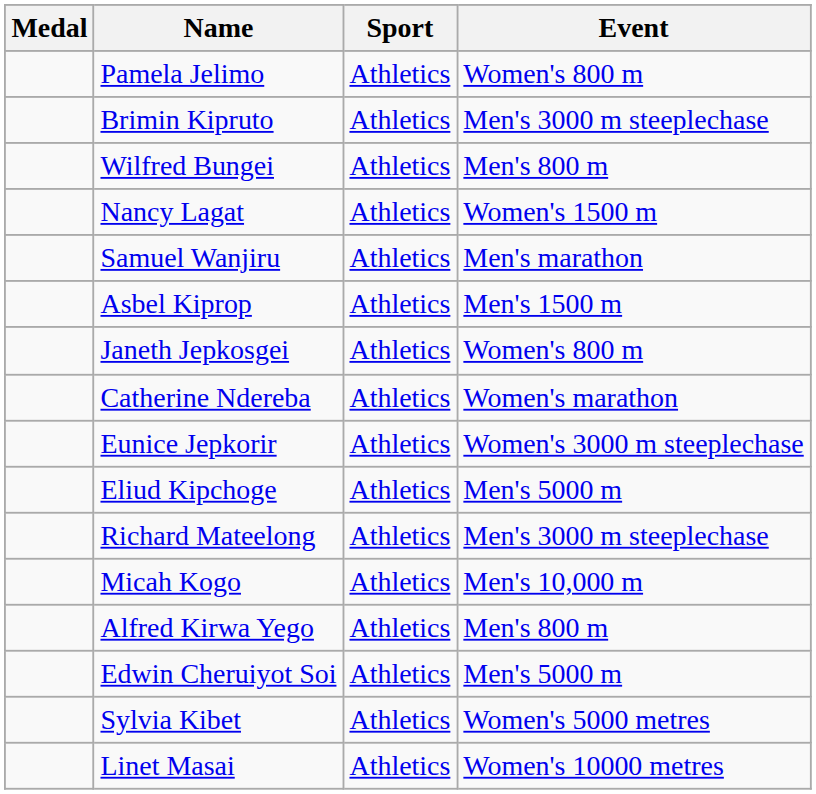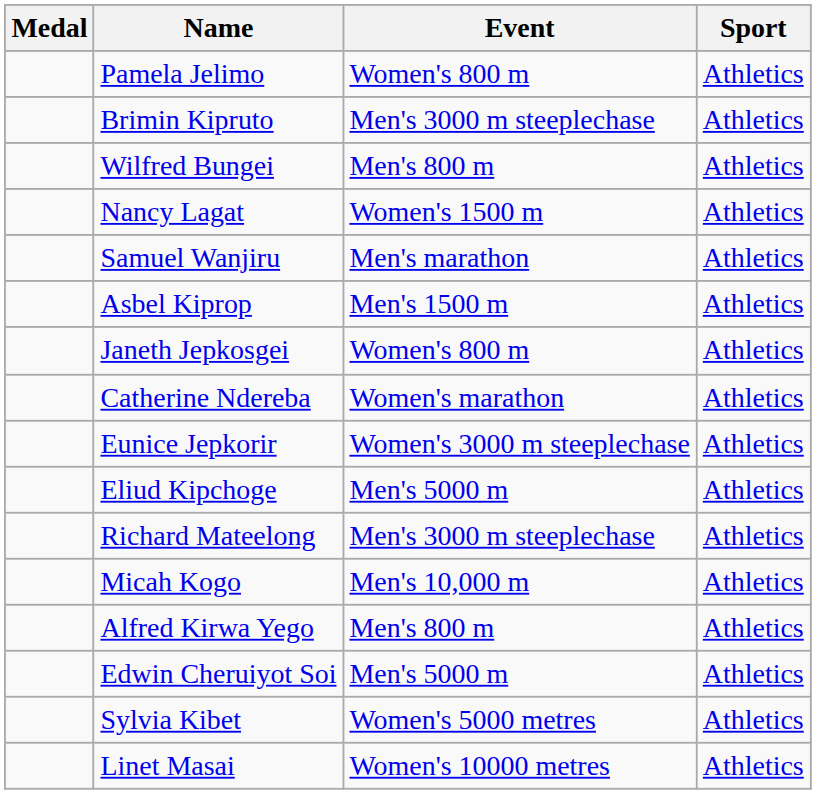columns swapped: Sport <-> Event
